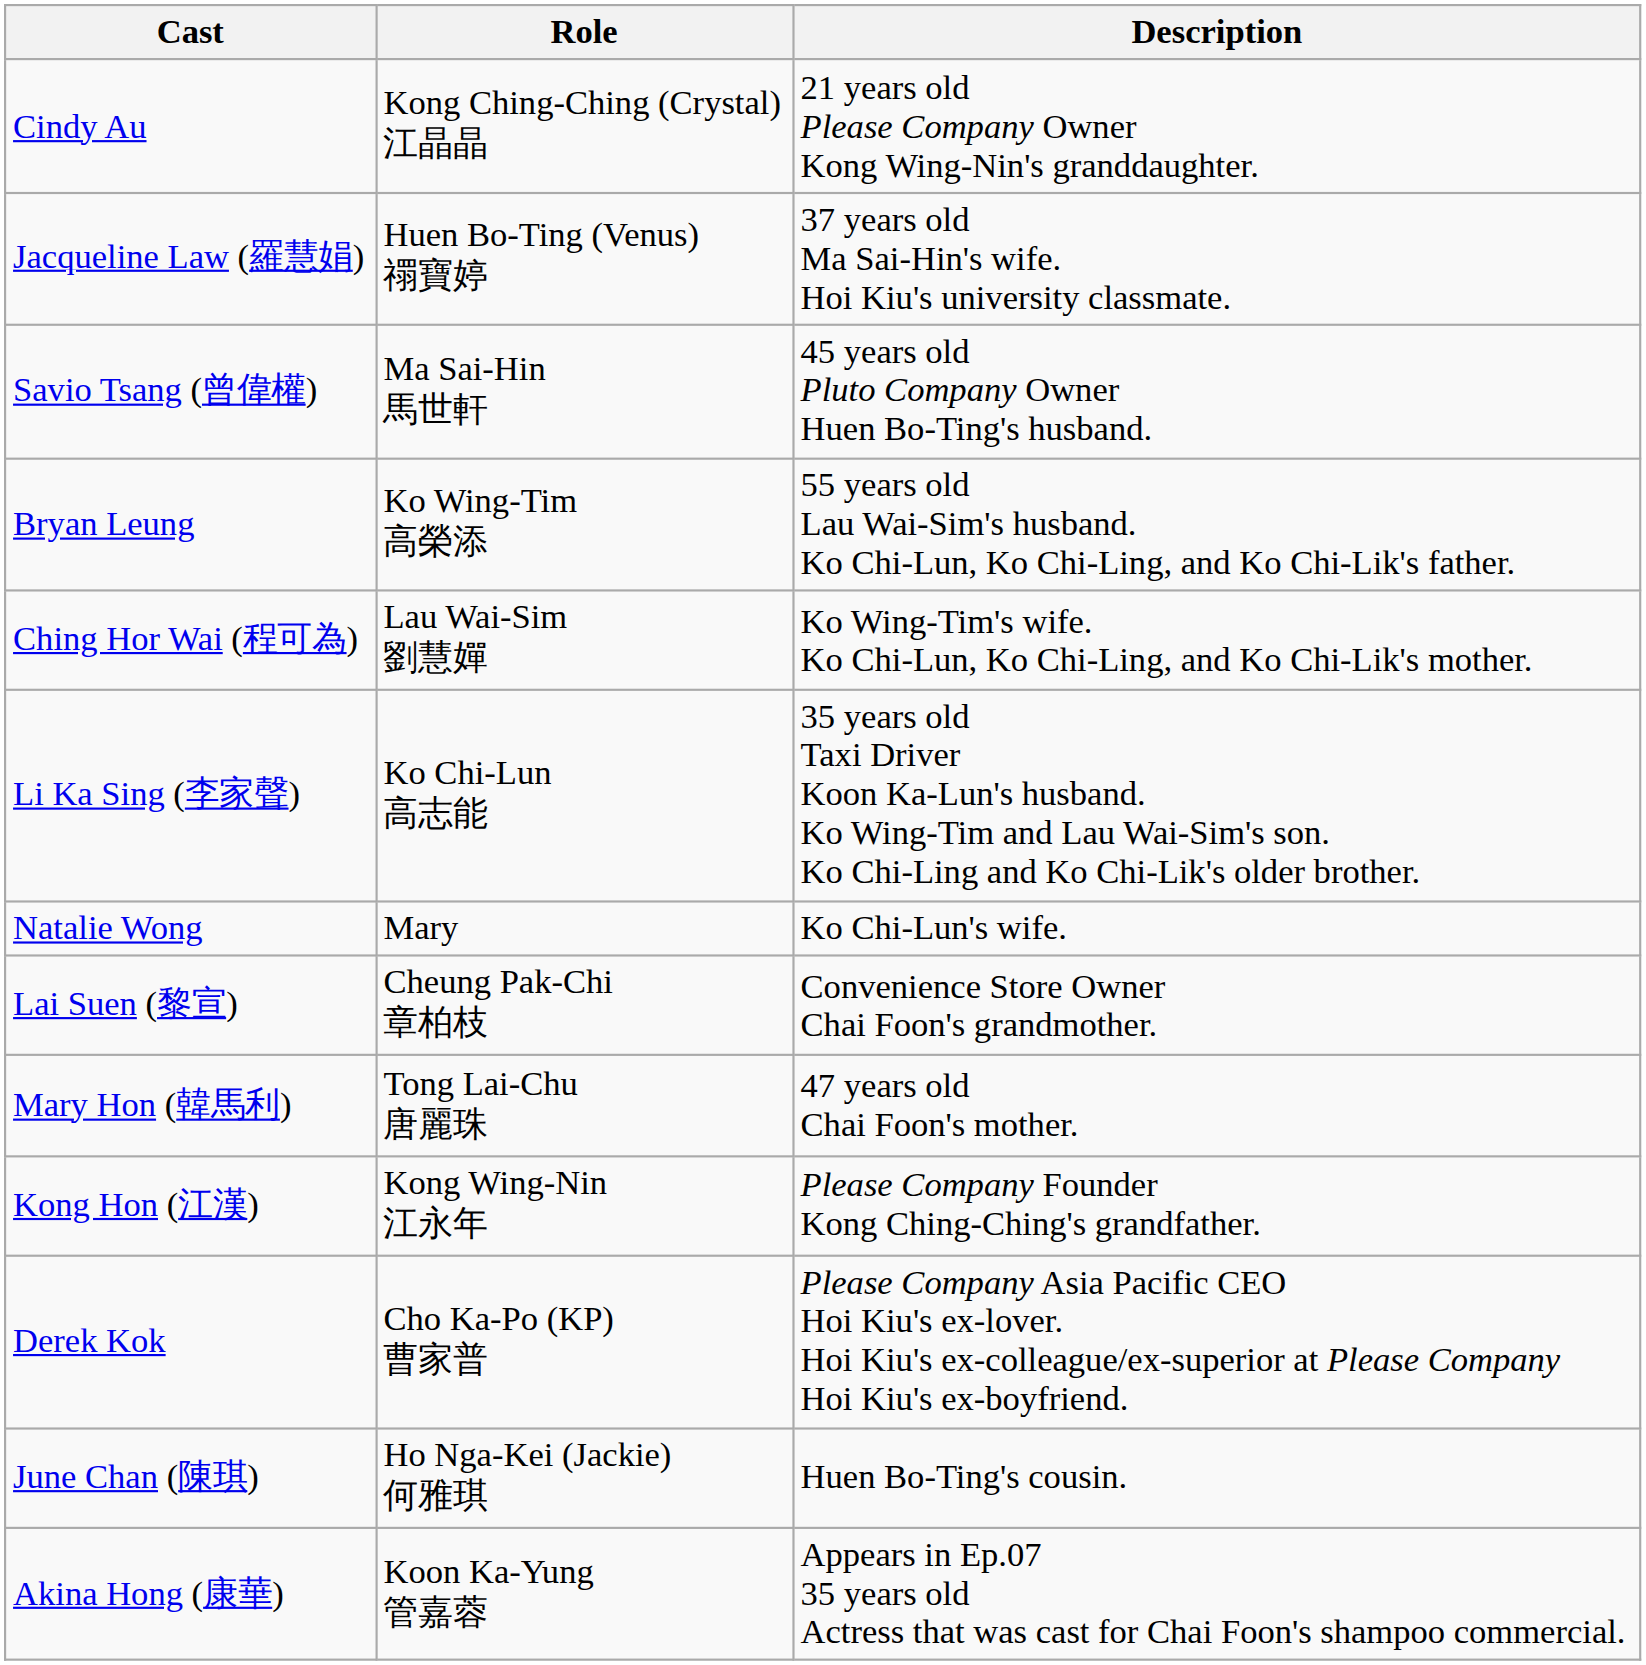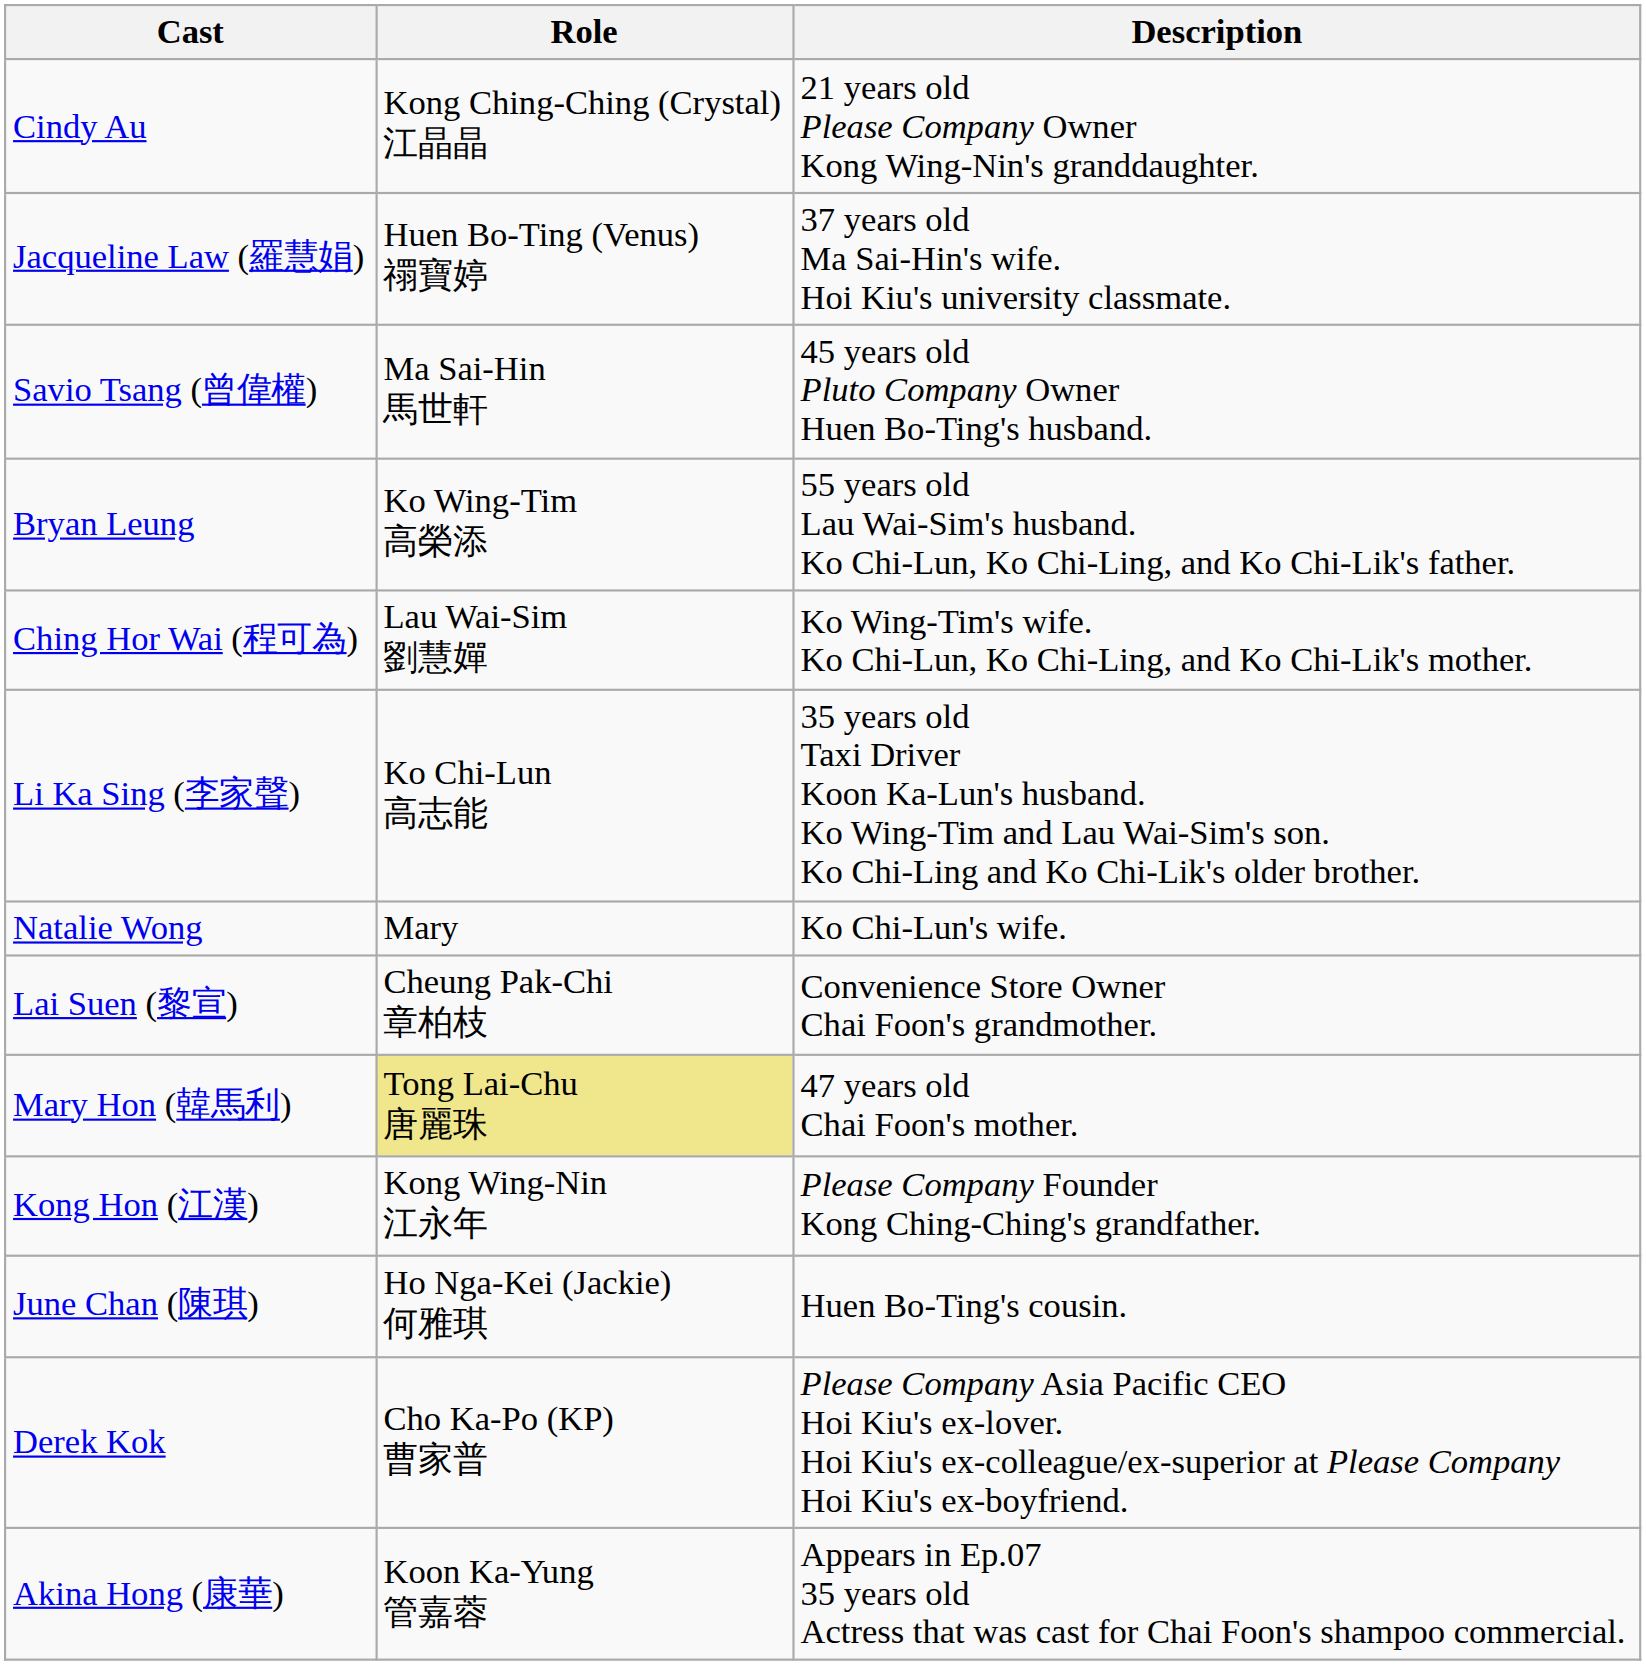Mary Hon (韓馬利) | Role: no background -> khaki background
rows swapped: Derek Kok <-> June Chan (陳琪)
